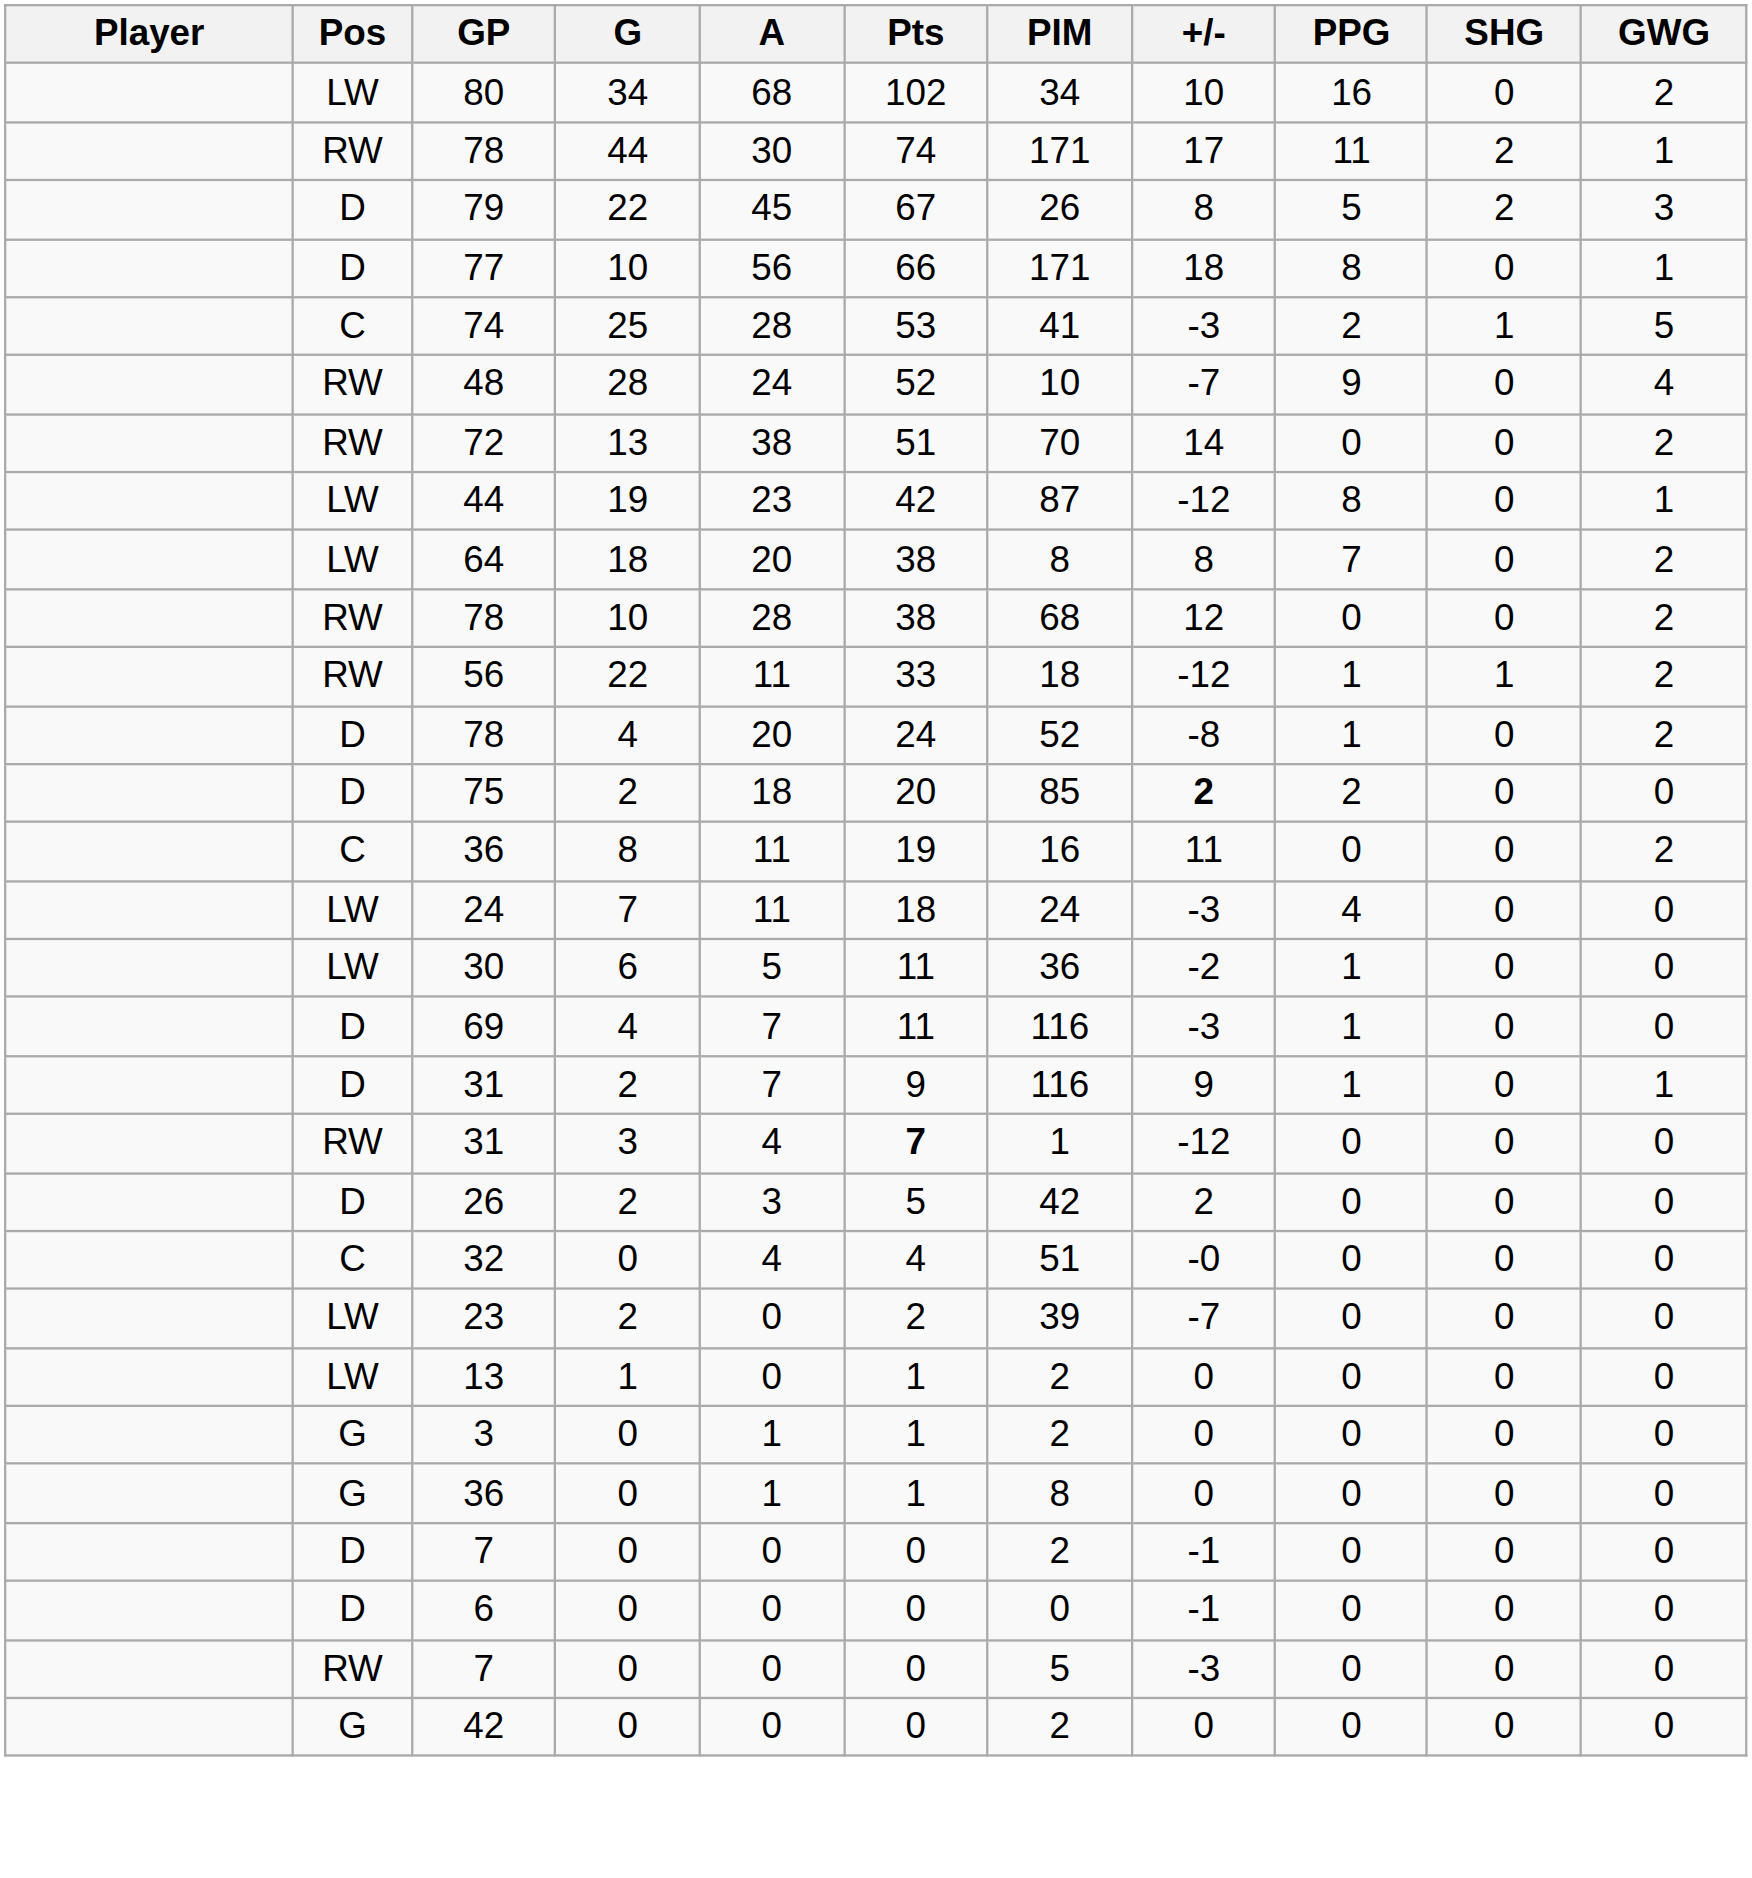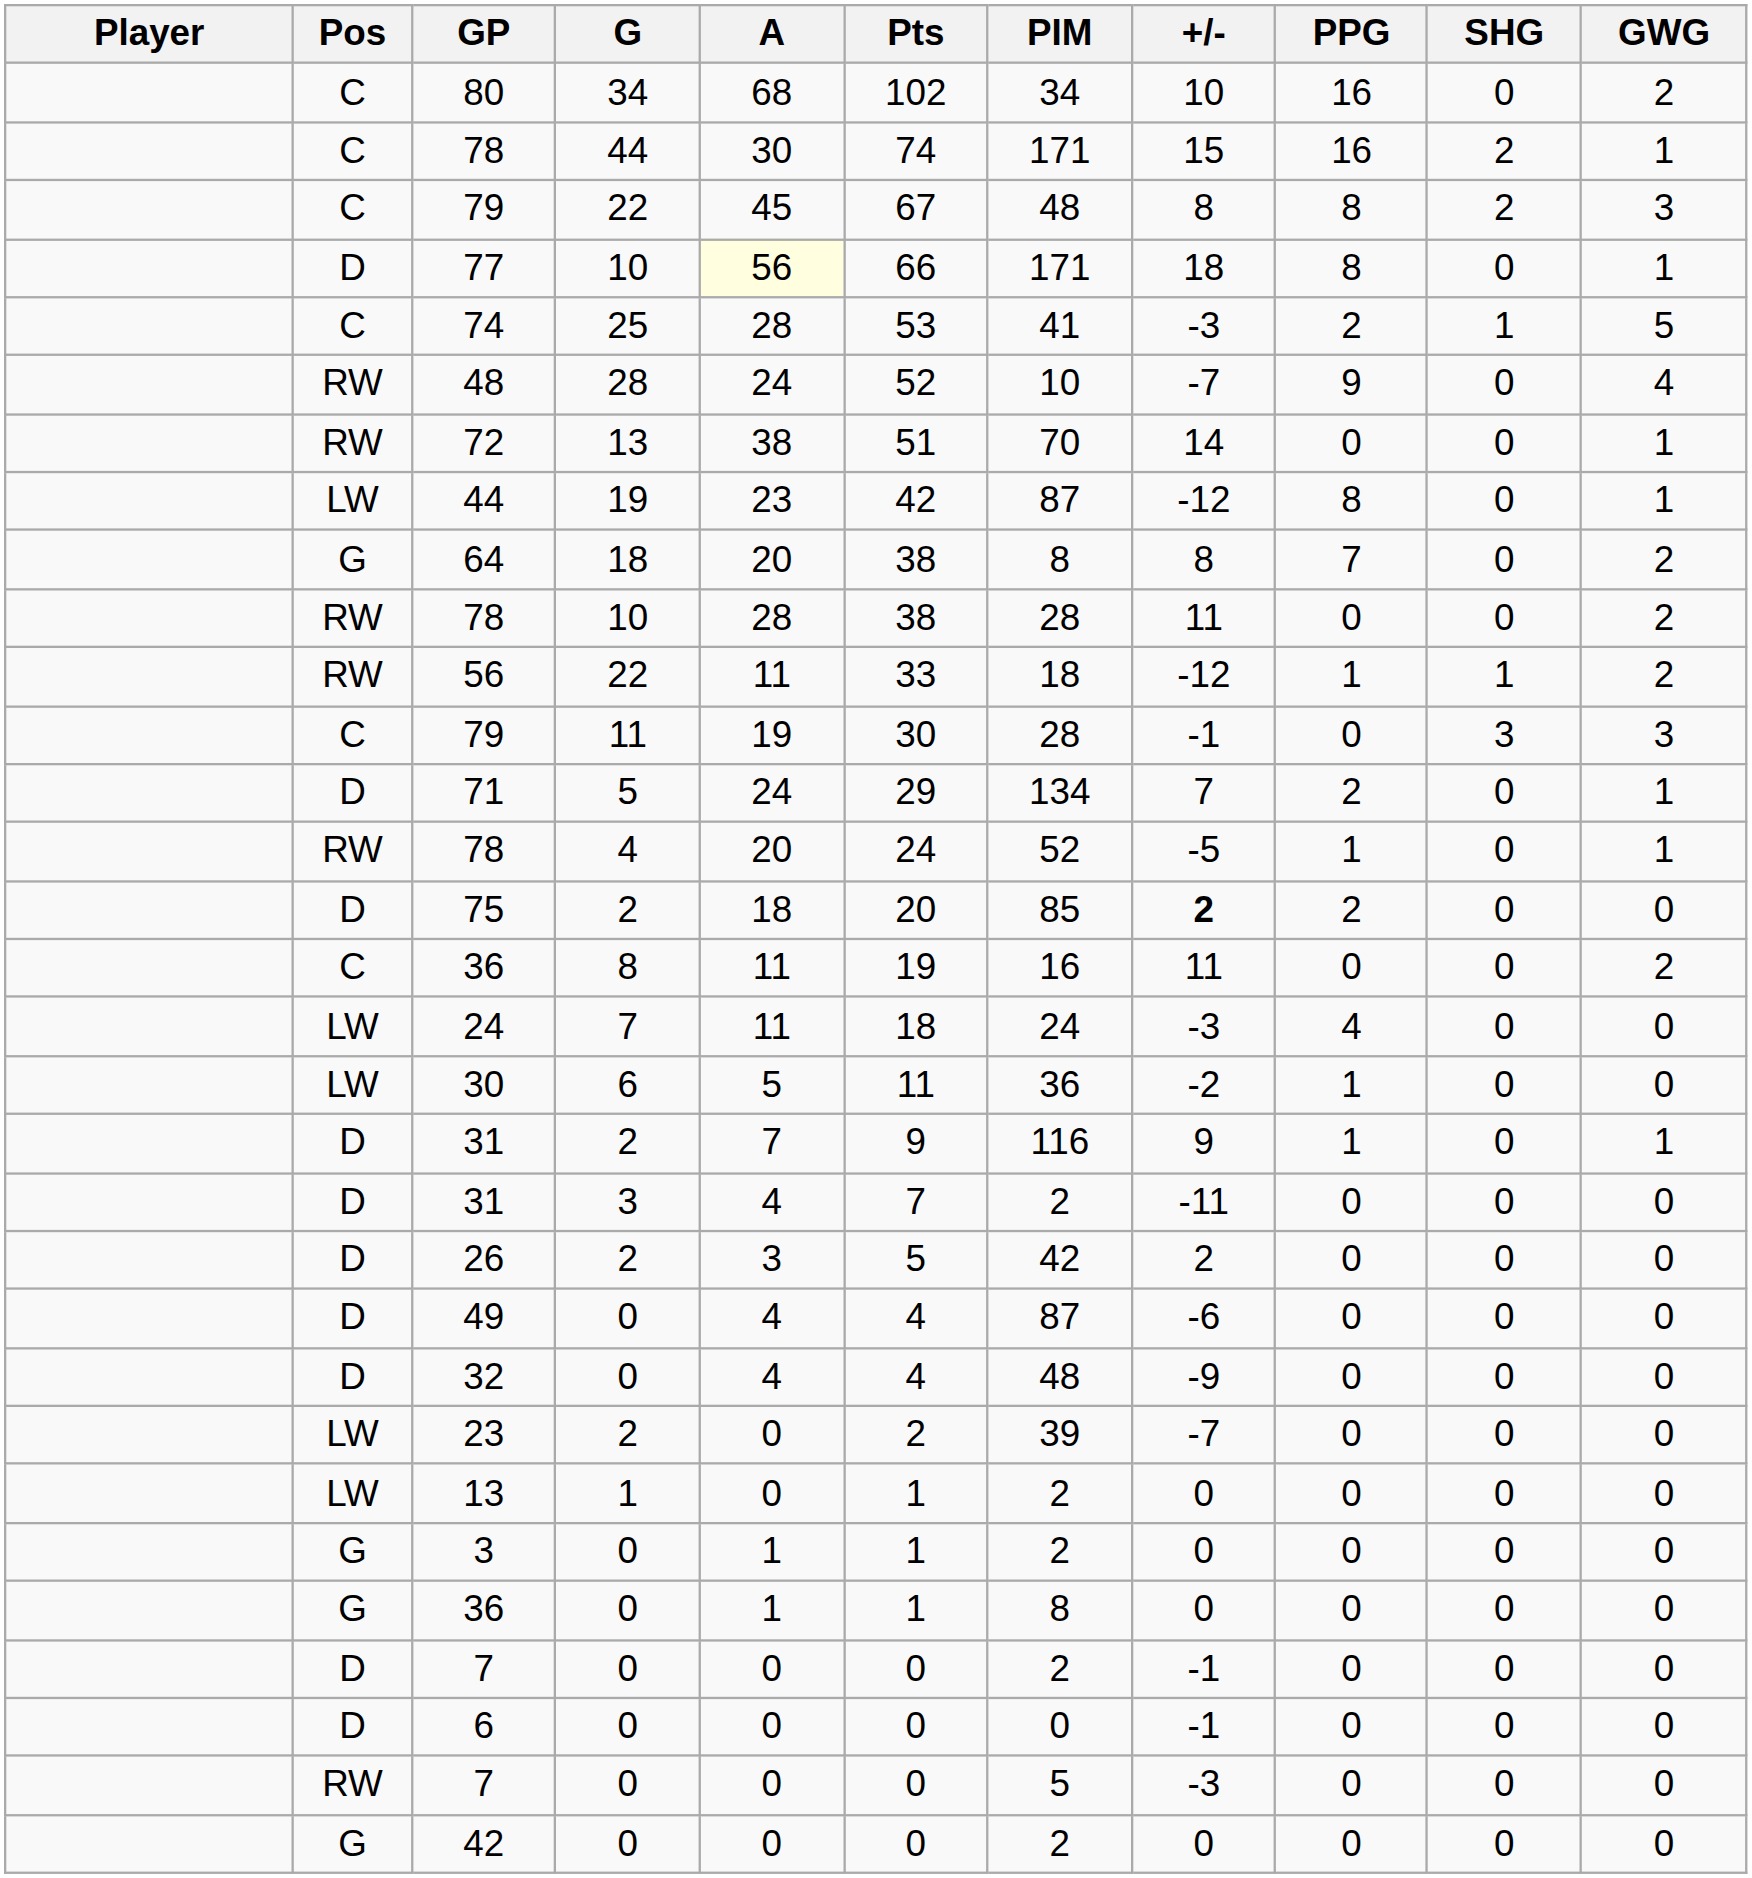80 | Pos: LW -> C
78 / 44 | Pos: RW -> C
78 / 44 | +/-: 17 -> 15
78 / 44 | PPG: 11 -> 16
79 / 22 | Pos: D -> C
79 / 22 | PIM: 26 -> 48
79 / 22 | PPG: 5 -> 8
77 | A: no background -> lightyellow background
72 | GWG: 2 -> 1
64 | Pos: LW -> G
78 / 10 | PIM: 68 -> 28
78 / 10 | +/-: 12 -> 11
+ row: C | 79 | 11 | 19 | 30 | 28 | -1 | 0 | 3 | 3
+ row: D | 71 | 5 | 24 | 29 | 134 | 7 | 2 | 0 | 1
78 / 4 | Pos: D -> RW
78 / 4 | +/-: -8 -> -5
78 / 4 | GWG: 2 -> 1
- row: D | 69 | 4 | 7 | 11 | 116 | -3 | 1 | 0 | 0
31 / 3 | Pos: RW -> D
31 / 3 | Pts: bold -> normal
31 / 3 | PIM: 1 -> 2
31 / 3 | +/-: -12 -> -11
+ row: D | 49 | 0 | 4 | 4 | 87 | -6 | 0 | 0 | 0
32 | Pos: C -> D
32 | PIM: 51 -> 48
32 | +/-: -0 -> -9
